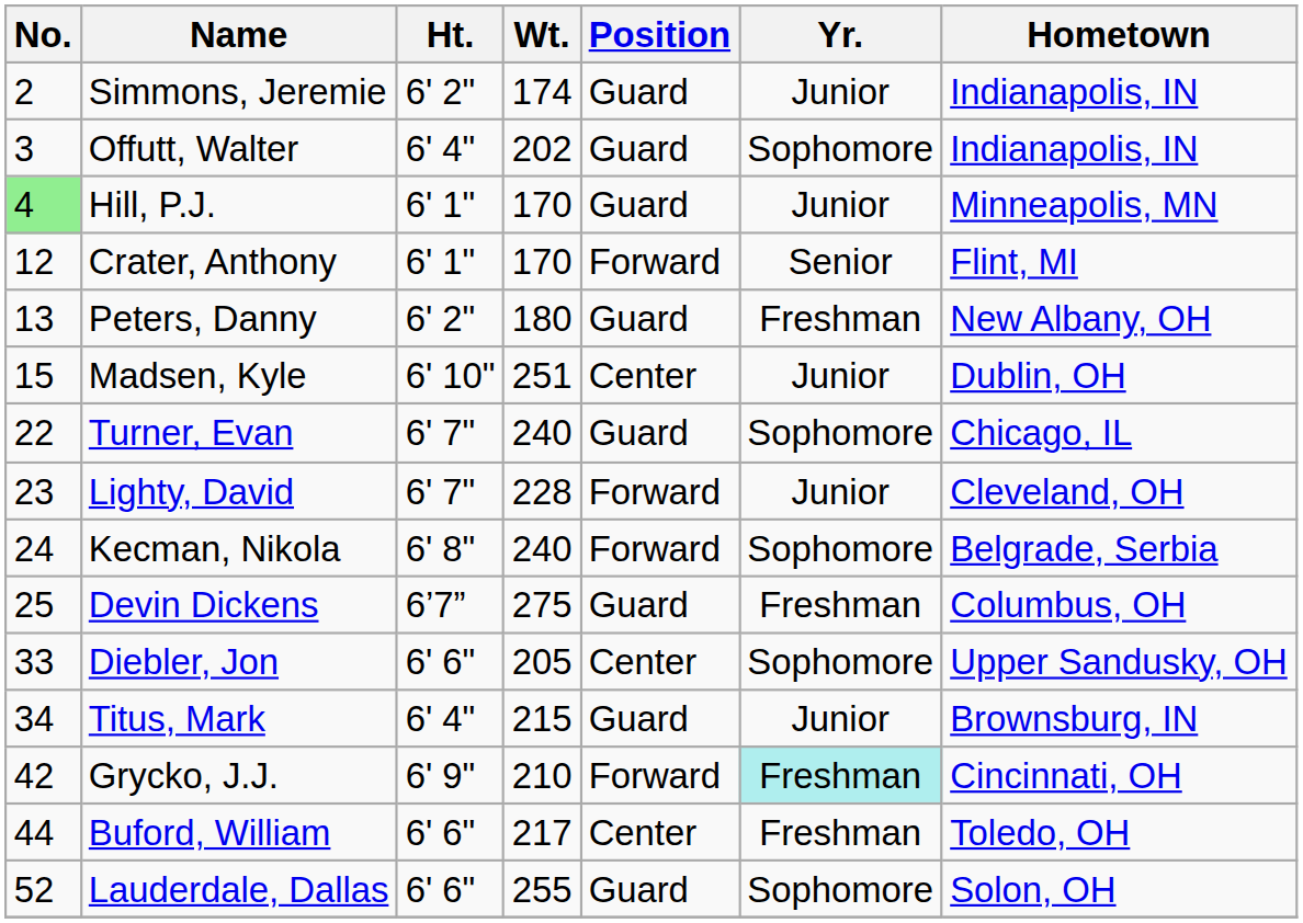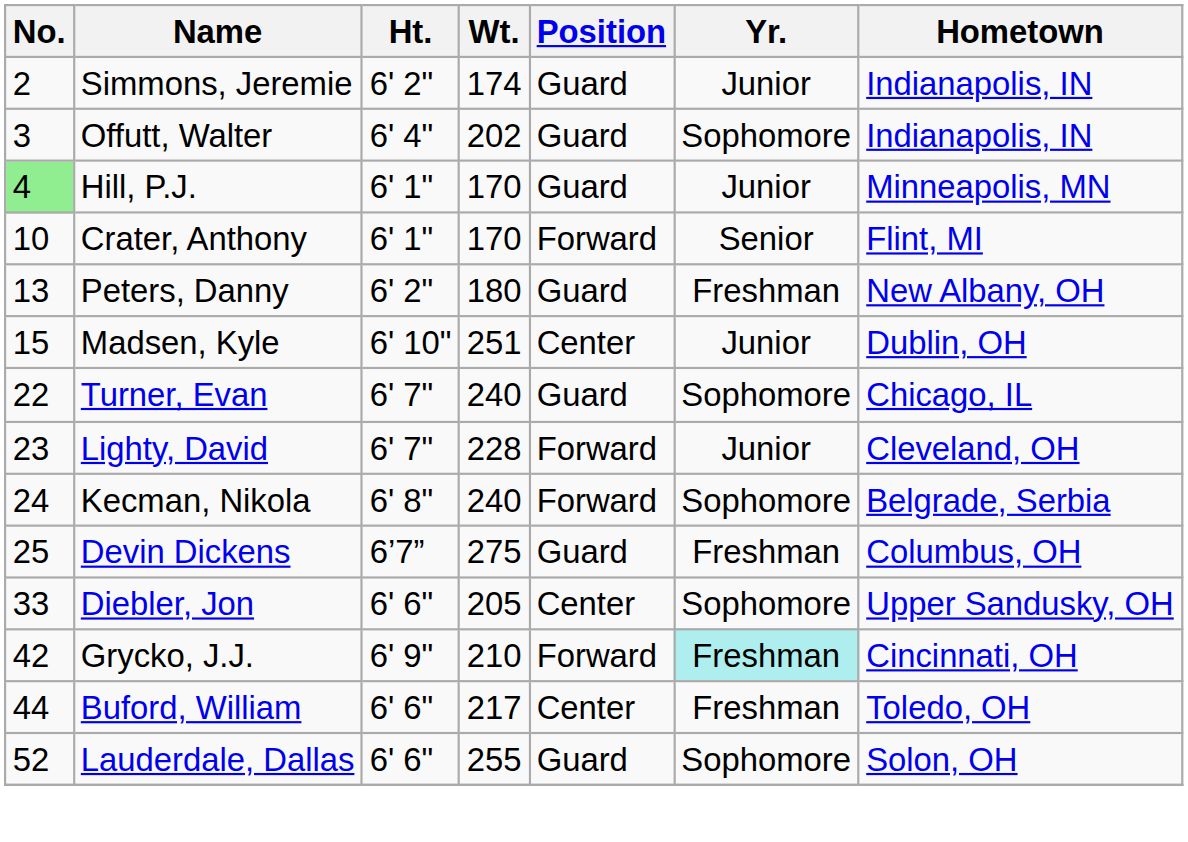Crater, Anthony | No.: 12 -> 10
- row: 34 | Titus, Mark | 6' 4" | 215 | Guard | Junior | Brownsburg, IN
